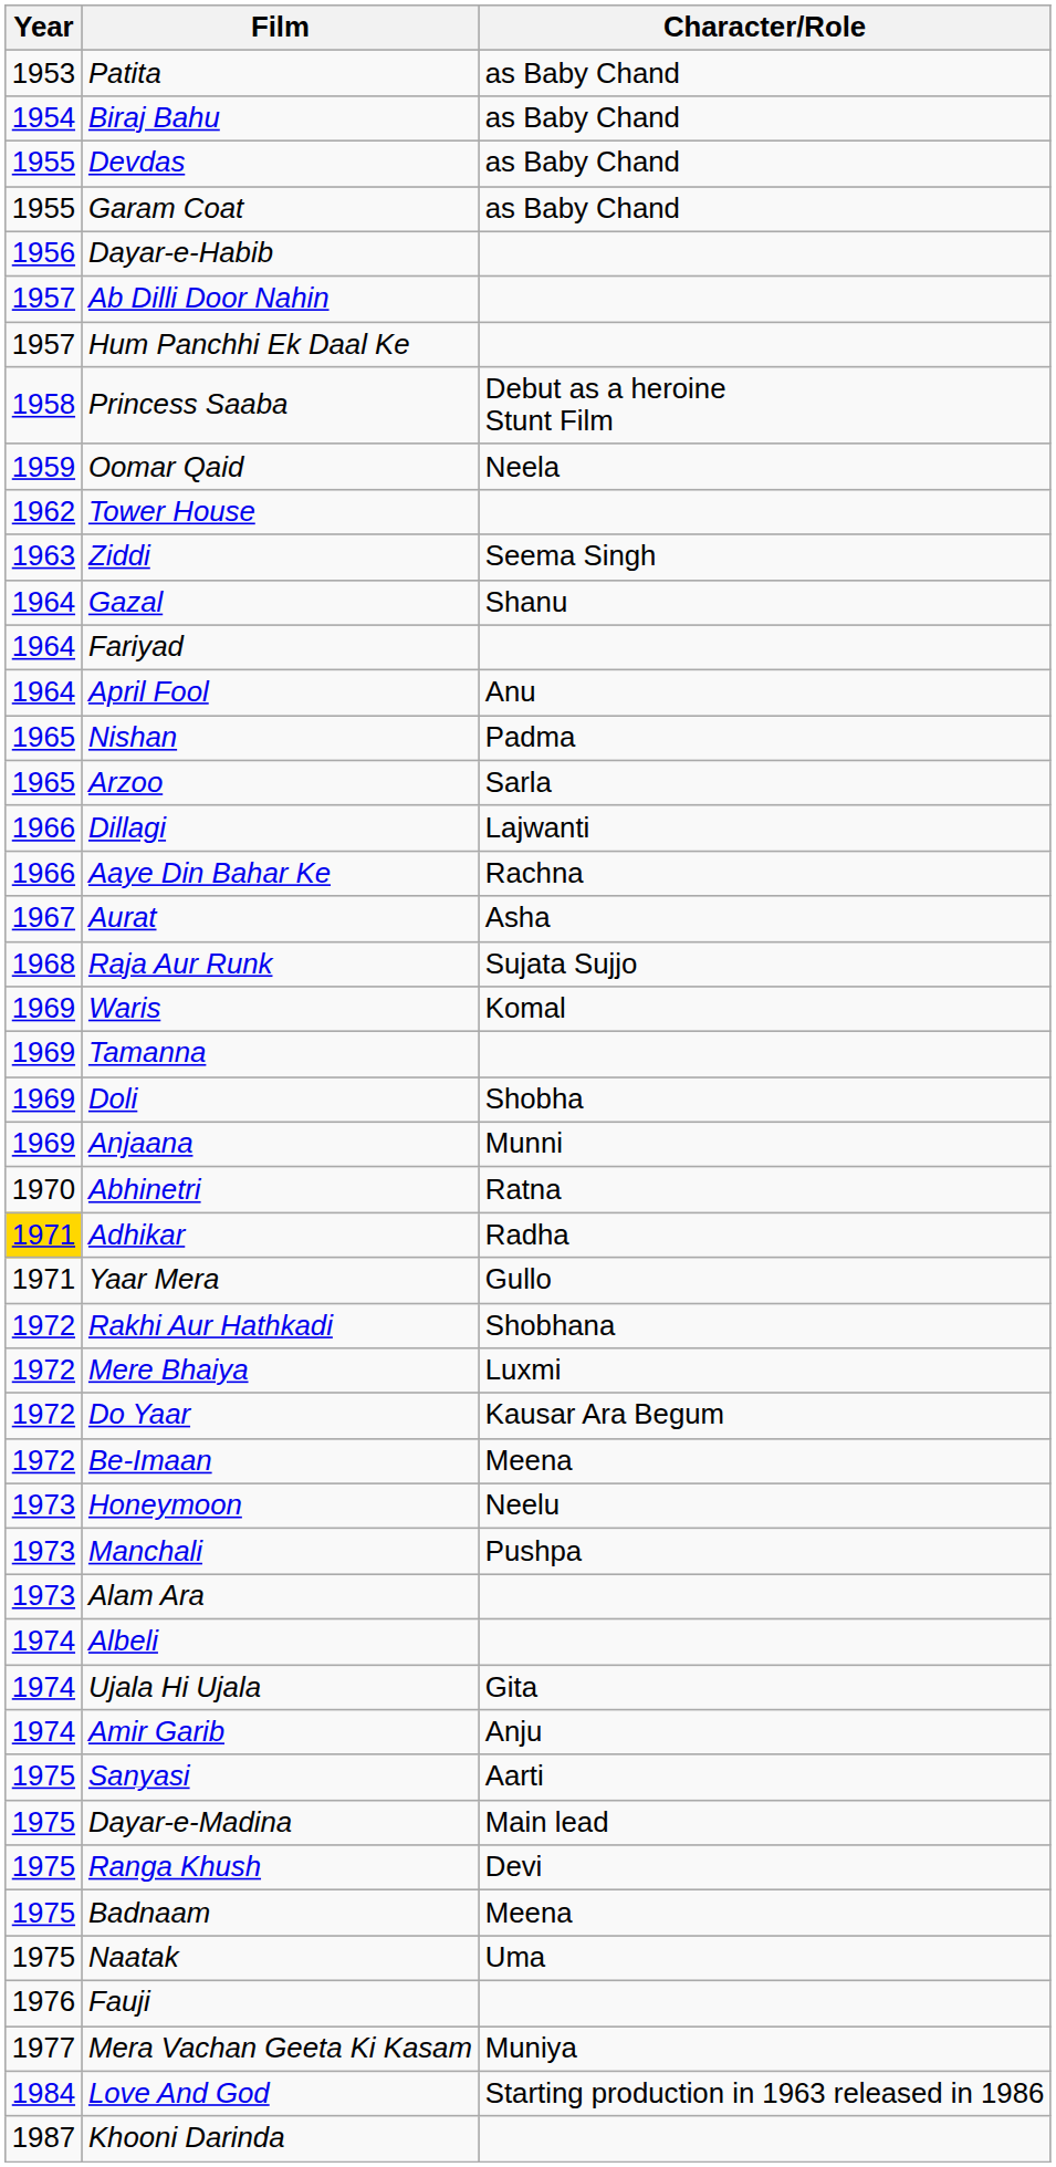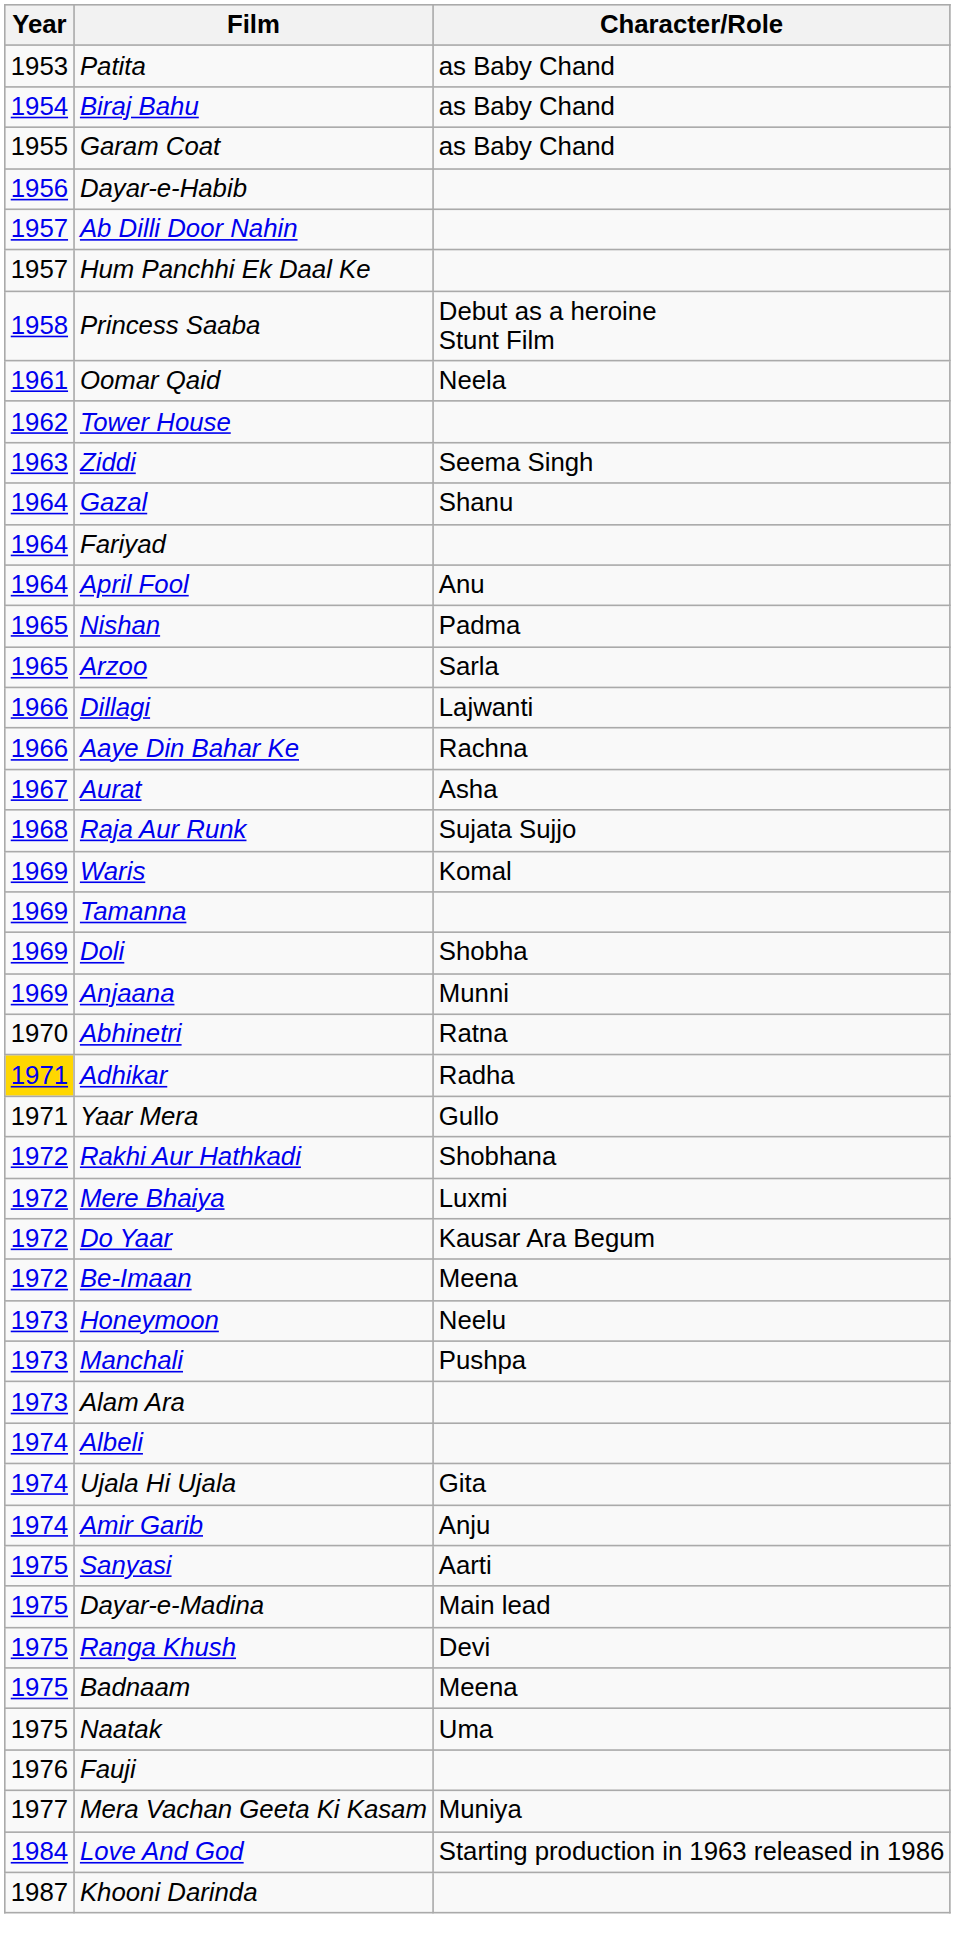- row: 1955 | Devdas | as Baby Chand
Oomar Qaid | Year: 1959 -> 1961
